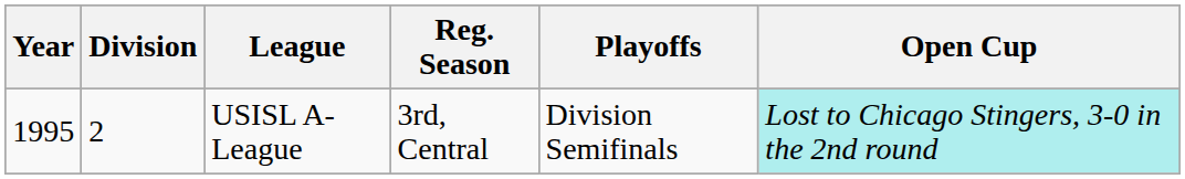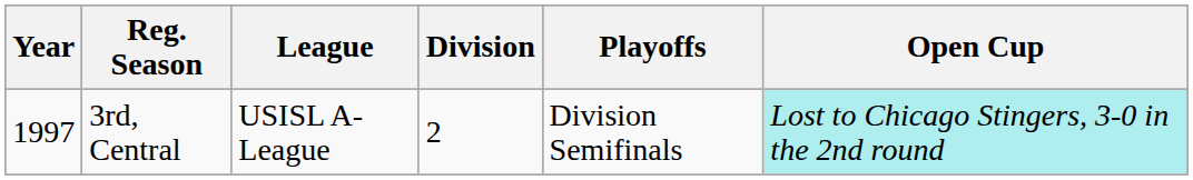columns swapped: Division <-> Reg. Season
USISL A-League | Year: 1995 -> 1997
